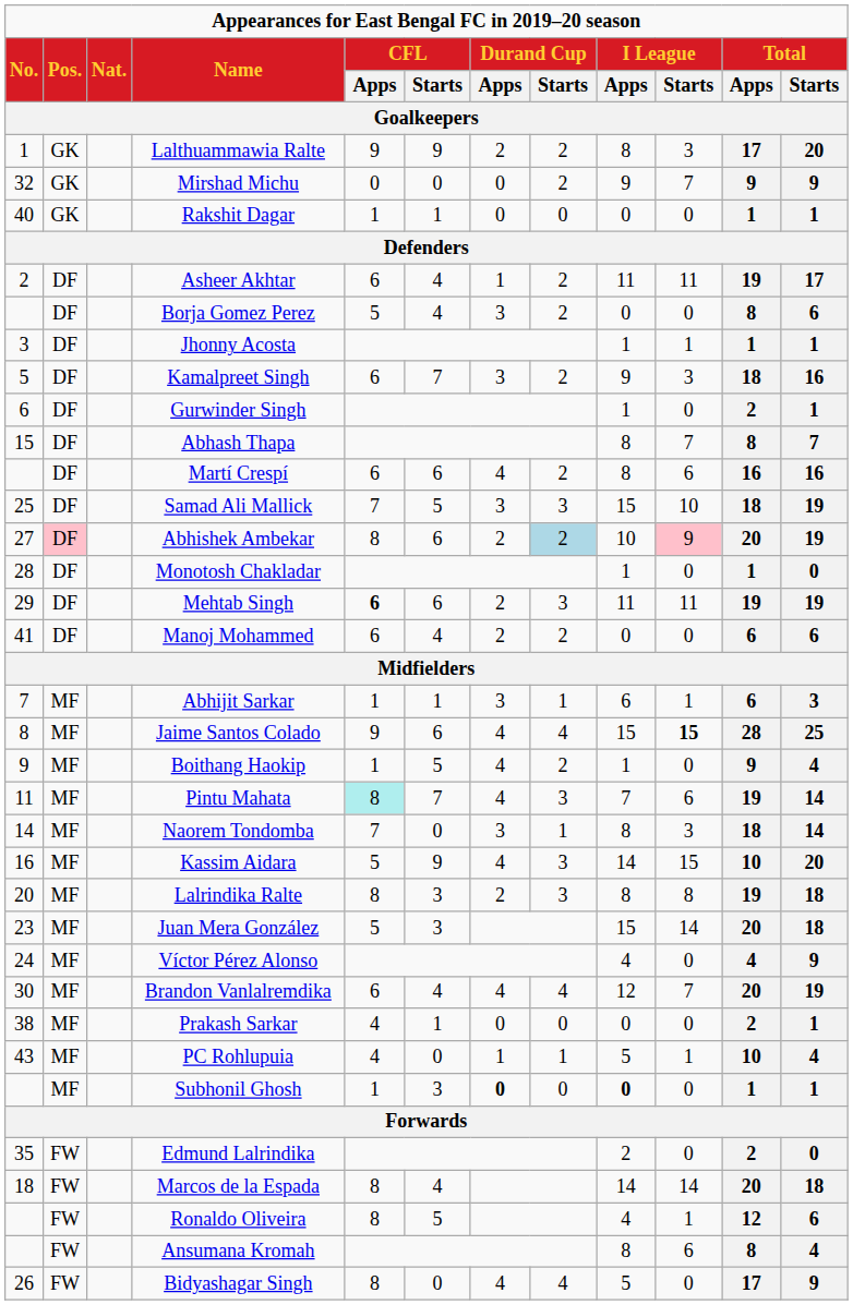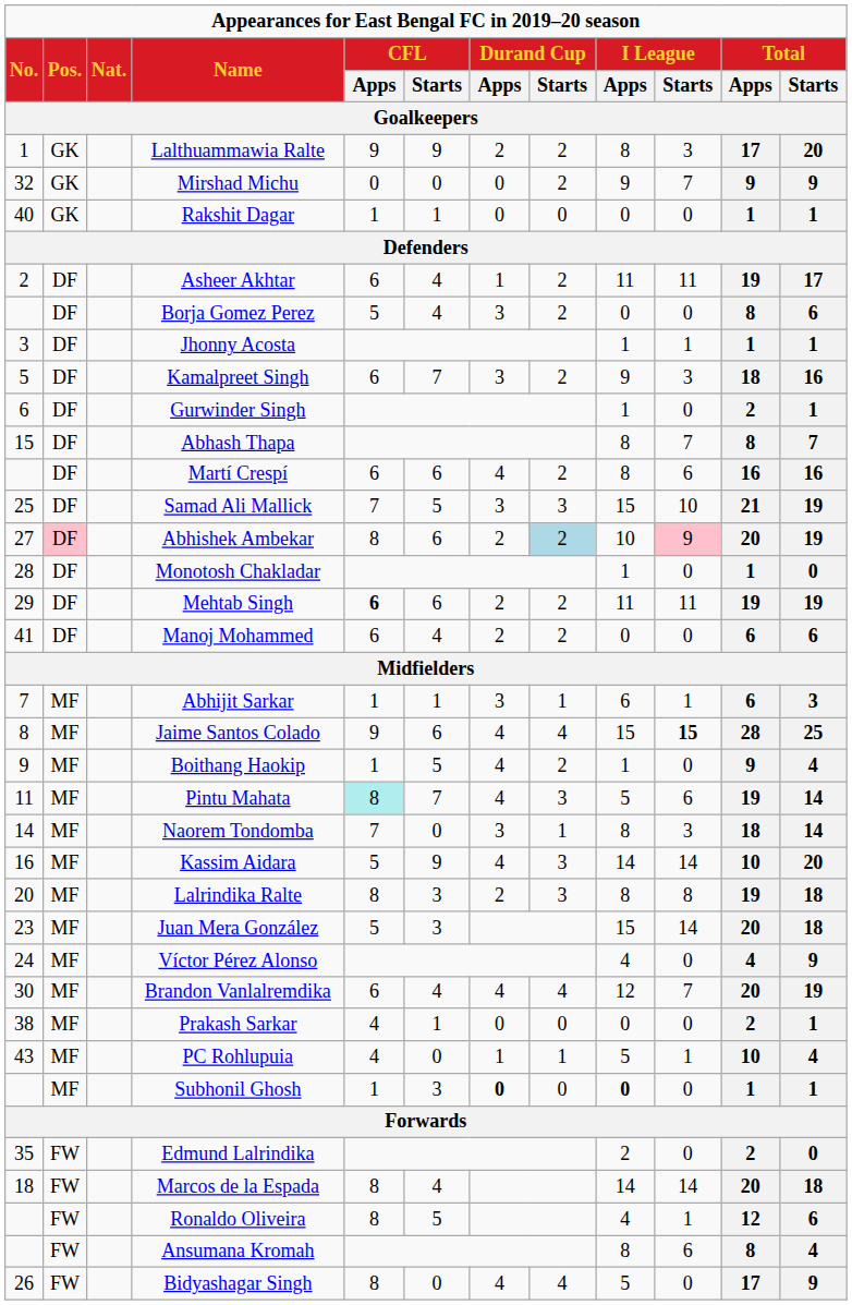Samad Ali Mallick | Total / Apps / Goalkeepers: 18 -> 21
Mehtab Singh | Durand Cup / Starts / Goalkeepers: 3 -> 2
Pintu Mahata | I League / Apps / Goalkeepers: 7 -> 5
Kassim Aidara | I League / Starts / Goalkeepers: 15 -> 14
